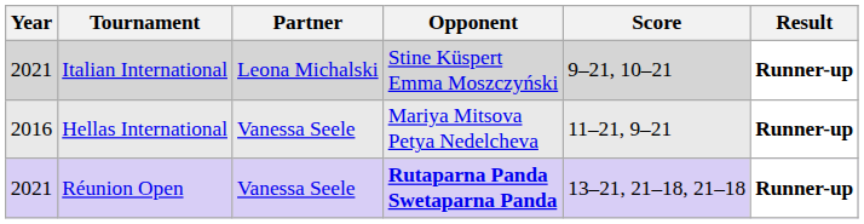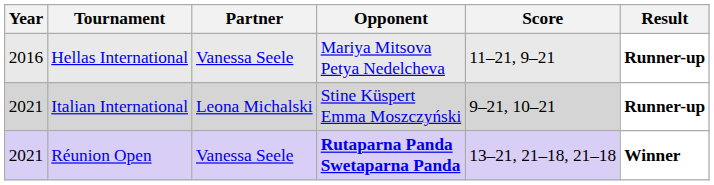rows swapped: Hellas International <-> Italian International
Réunion Open | Result: Runner-up -> Winner
